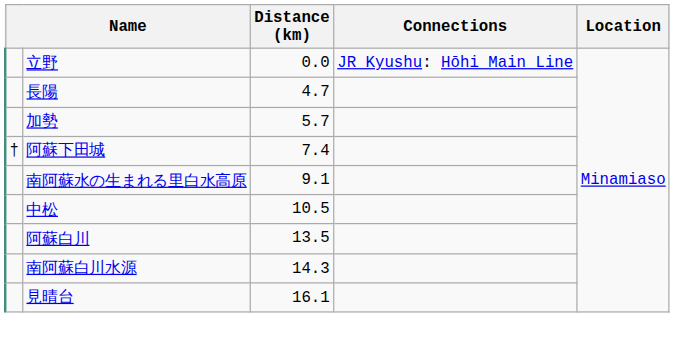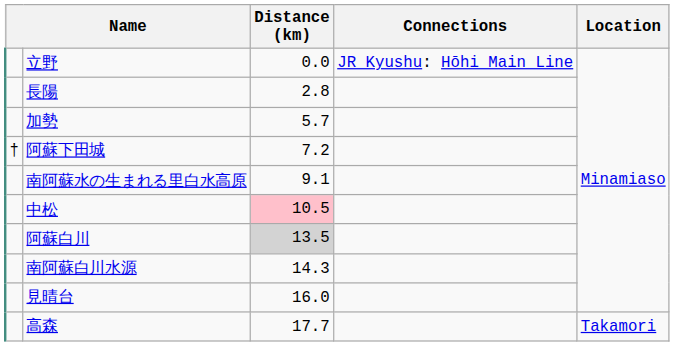長陽 | Distance (km): 4.7 -> 2.8
阿蘇下田城 | Distance (km): 7.4 -> 7.2
中松 | Distance (km): no background -> pink background
阿蘇白川 | Distance (km): no background -> lightgrey background
見晴台 | Distance (km): 16.1 -> 16.0
+ row: 高森 | 17.7 | Takamori
